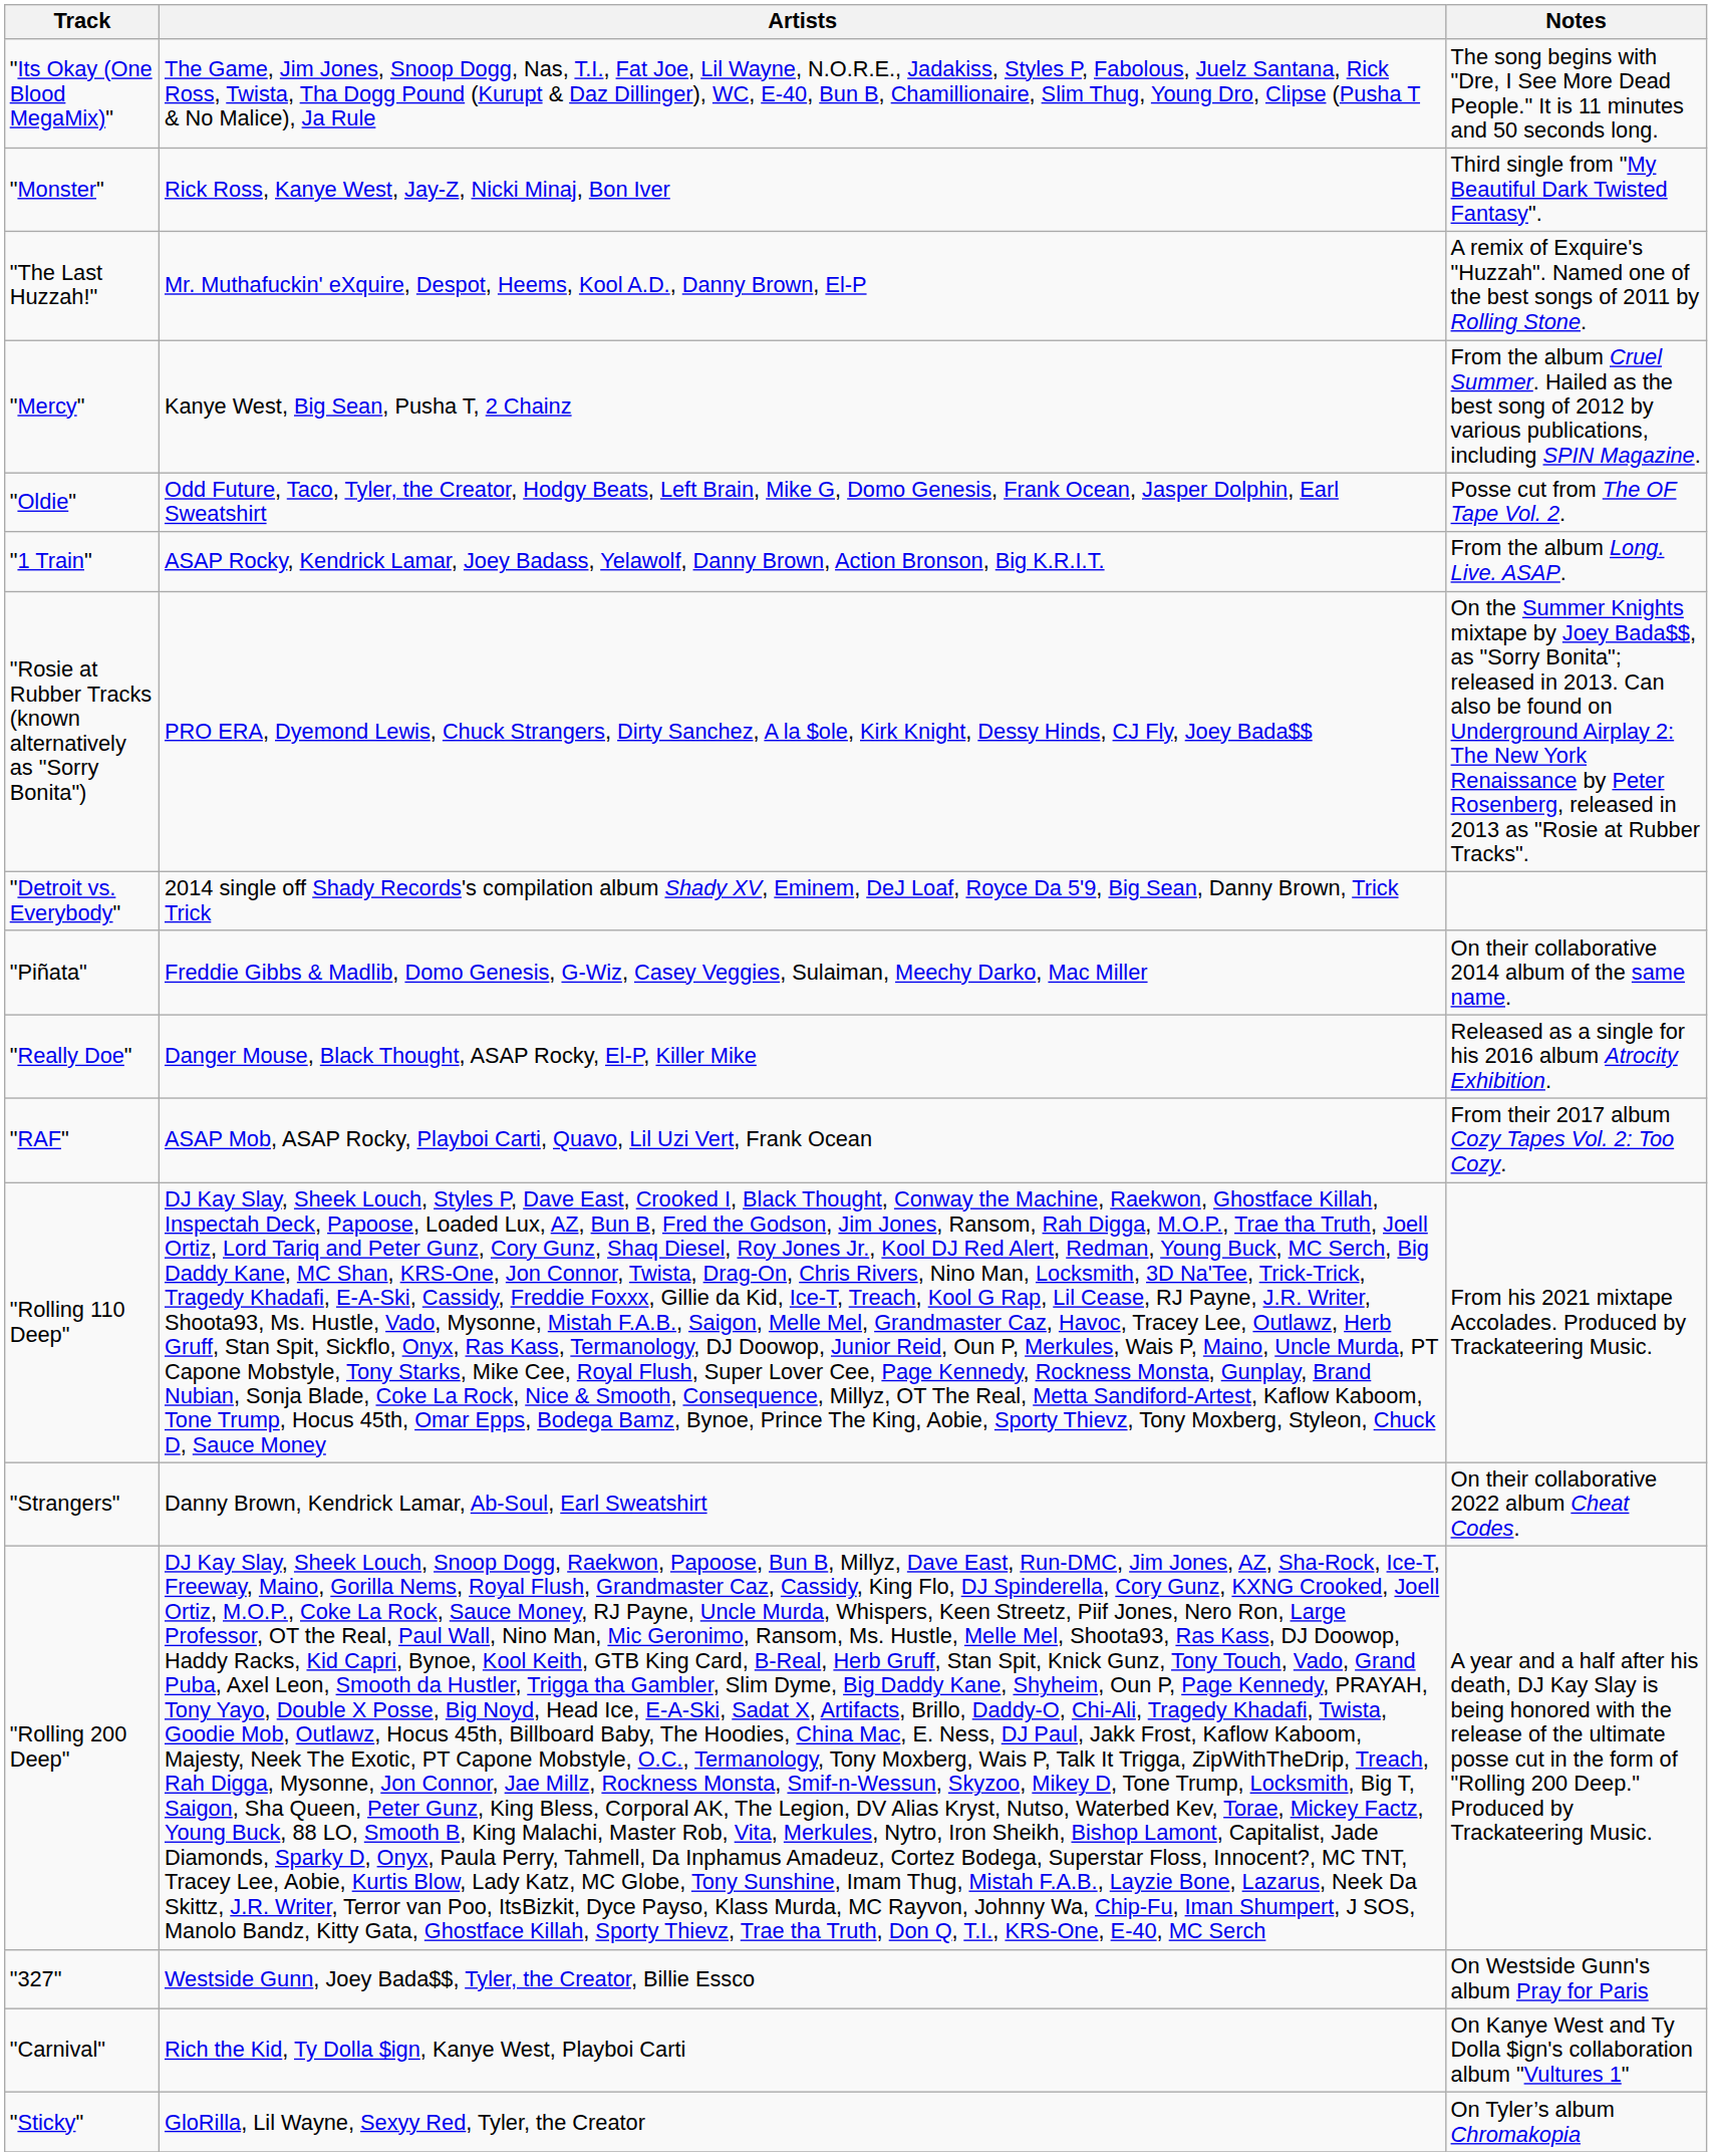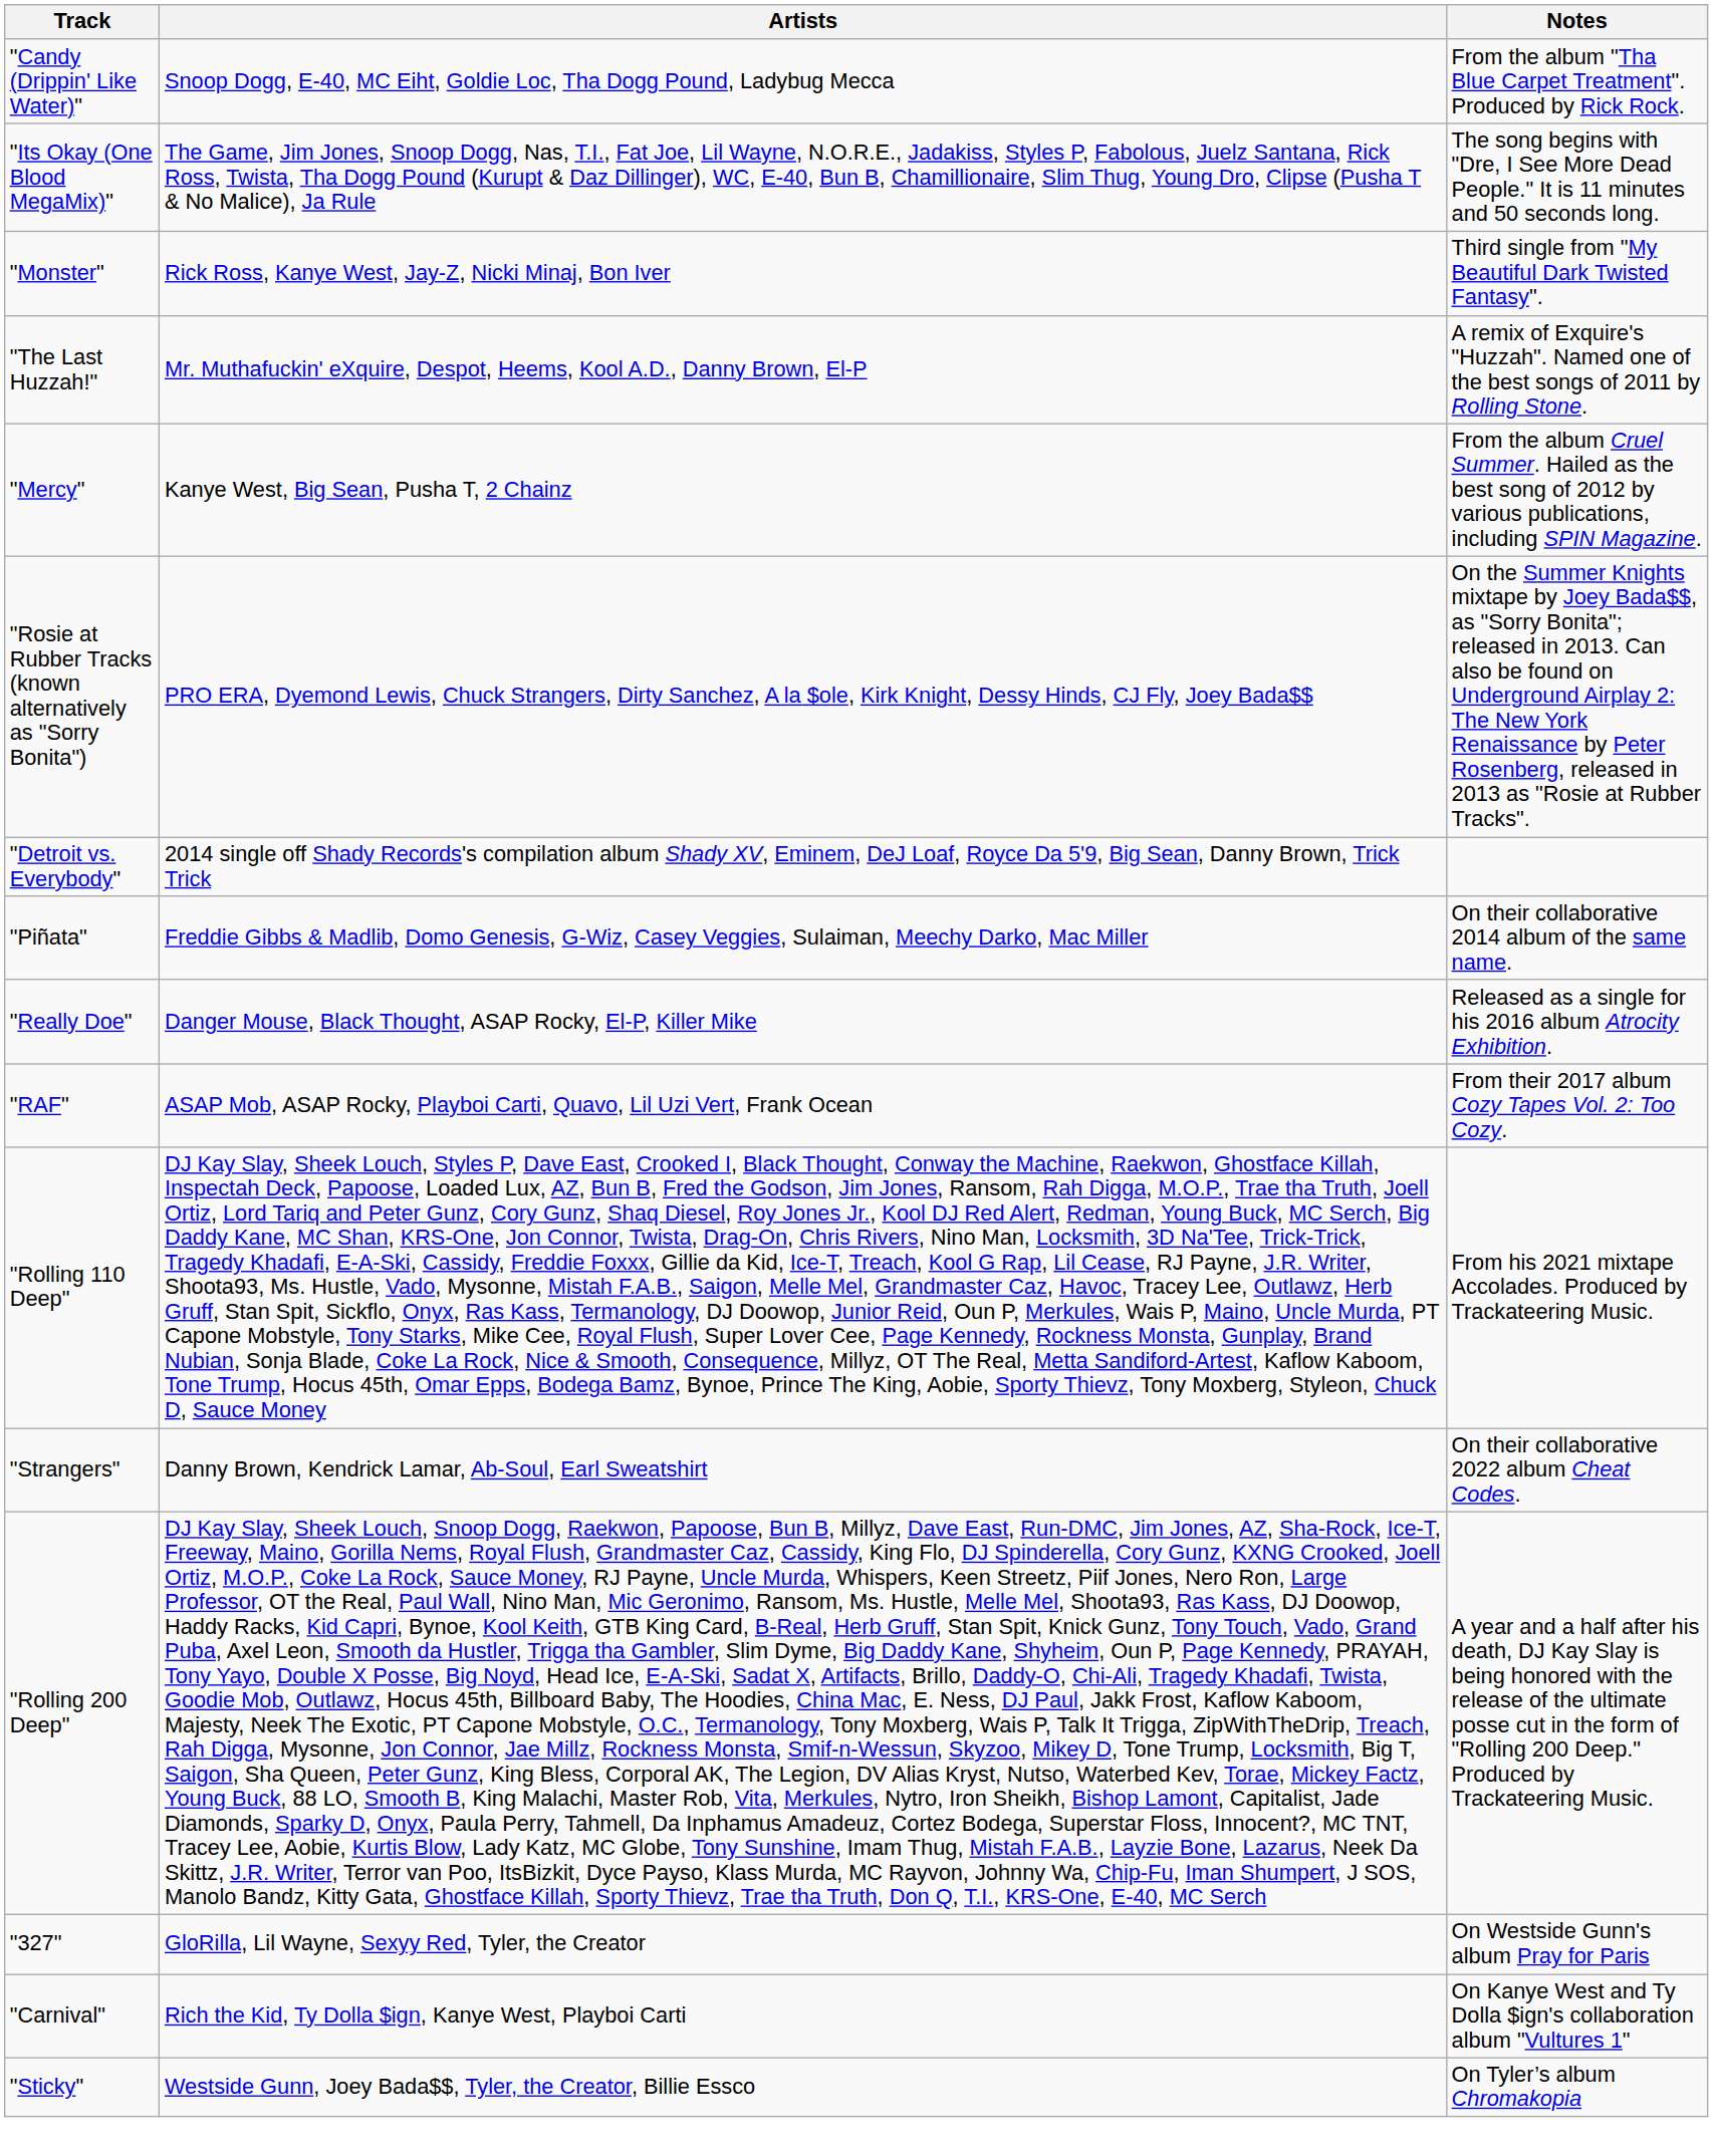+ row: "Candy (Drippin' Like Water)" | Snoop Dogg, E-40, MC Eiht, Goldie Loc, Tha Dogg Pound, Ladybug Mecca | From the album "Tha Blue Carpet Treatment". Produced by Rick Rock.
- row: "Oldie" | Odd Future, Taco, Tyler, the Creator, Hodgy Beats, Left Brain, Mike G, Domo Genesis, Frank Ocean, Jasper Dolphin, Earl Sweatshirt | Posse cut from The OF Tape Vol. 2.
- row: "1 Train" | ASAP Rocky, Kendrick Lamar, Joey Badass, Yelawolf, Danny Brown, Action Bronson, Big K.R.I.T. | From the album Long. Live. ASAP.
"327" | Artists: Westside Gunn, Joey Bada$$, Tyler, the Creator, Billie Essco -> GloRilla, Lil Wayne, Sexyy Red, Tyler, the Creator
"Sticky" | Artists: GloRilla, Lil Wayne, Sexyy Red, Tyler, the Creator -> Westside Gunn, Joey Bada$$, Tyler, the Creator, Billie Essco
